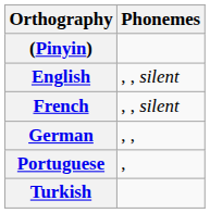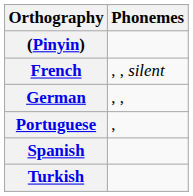- row: English | , , silent
+ row: Spanish
